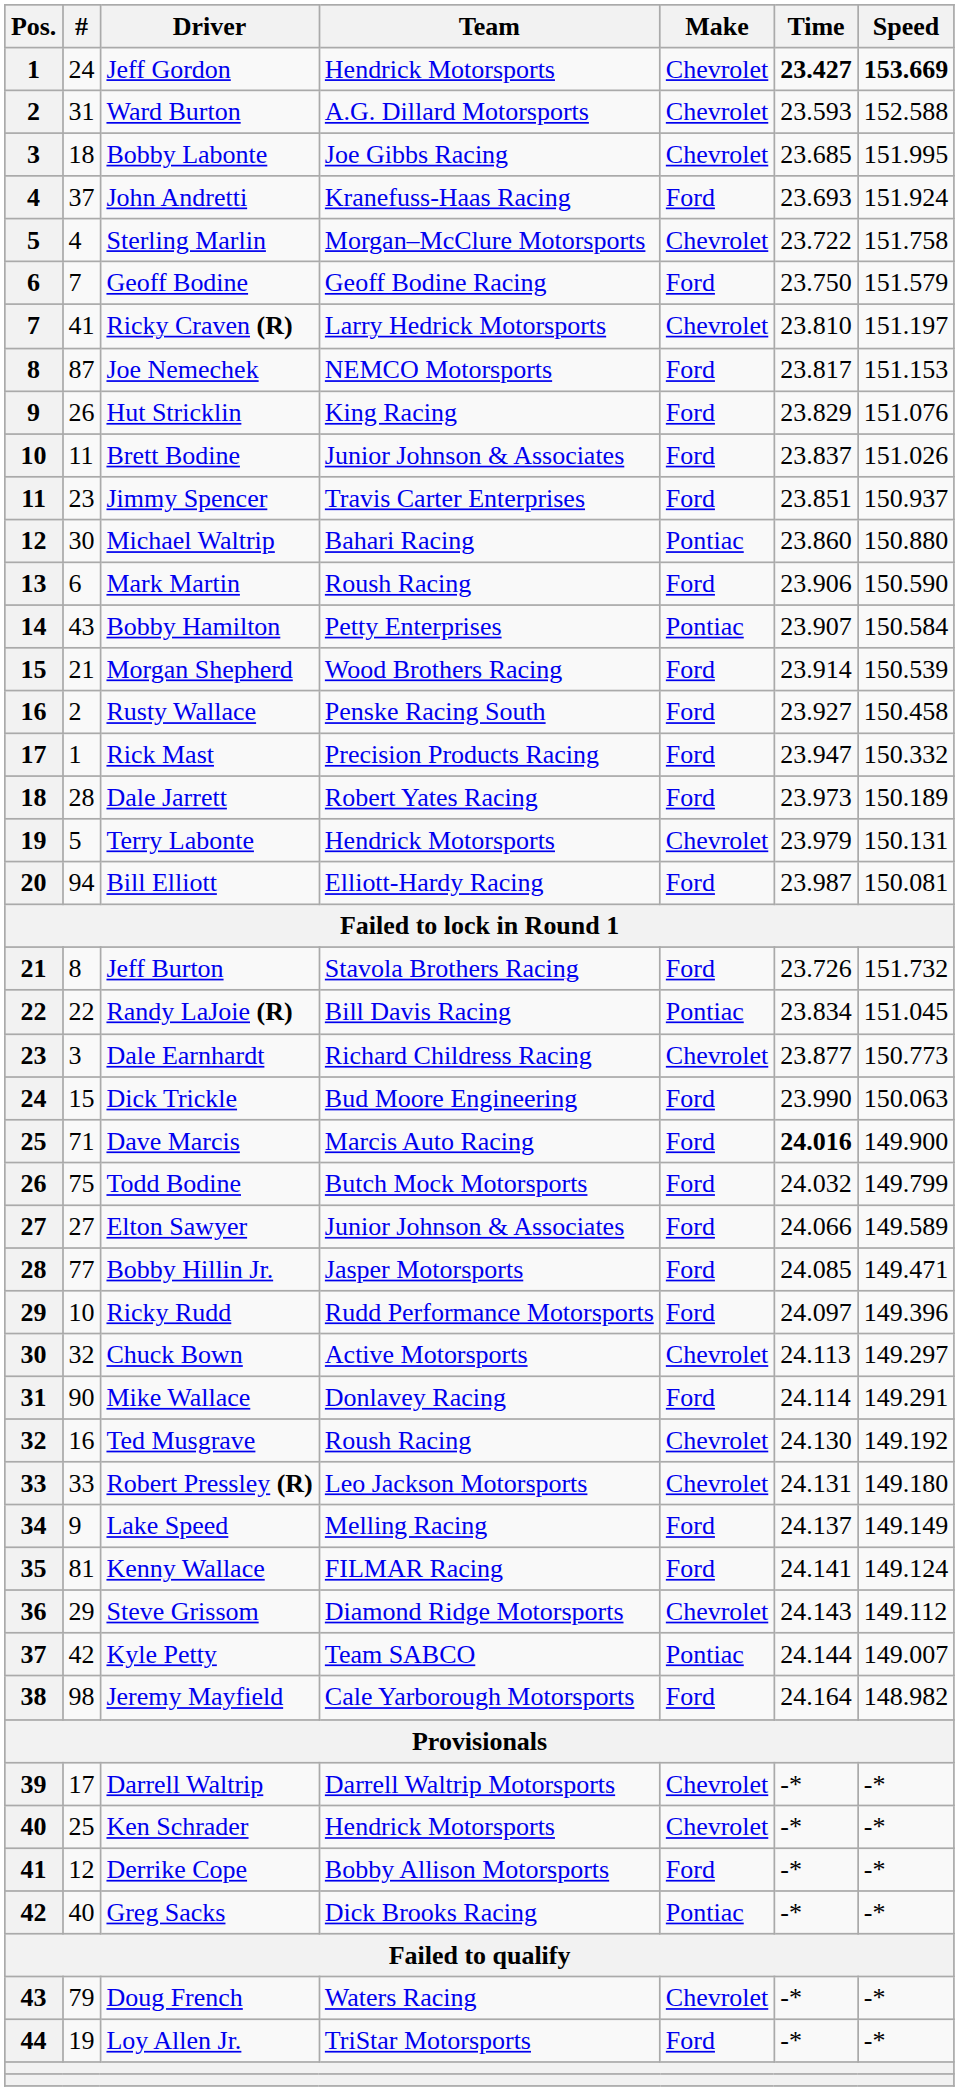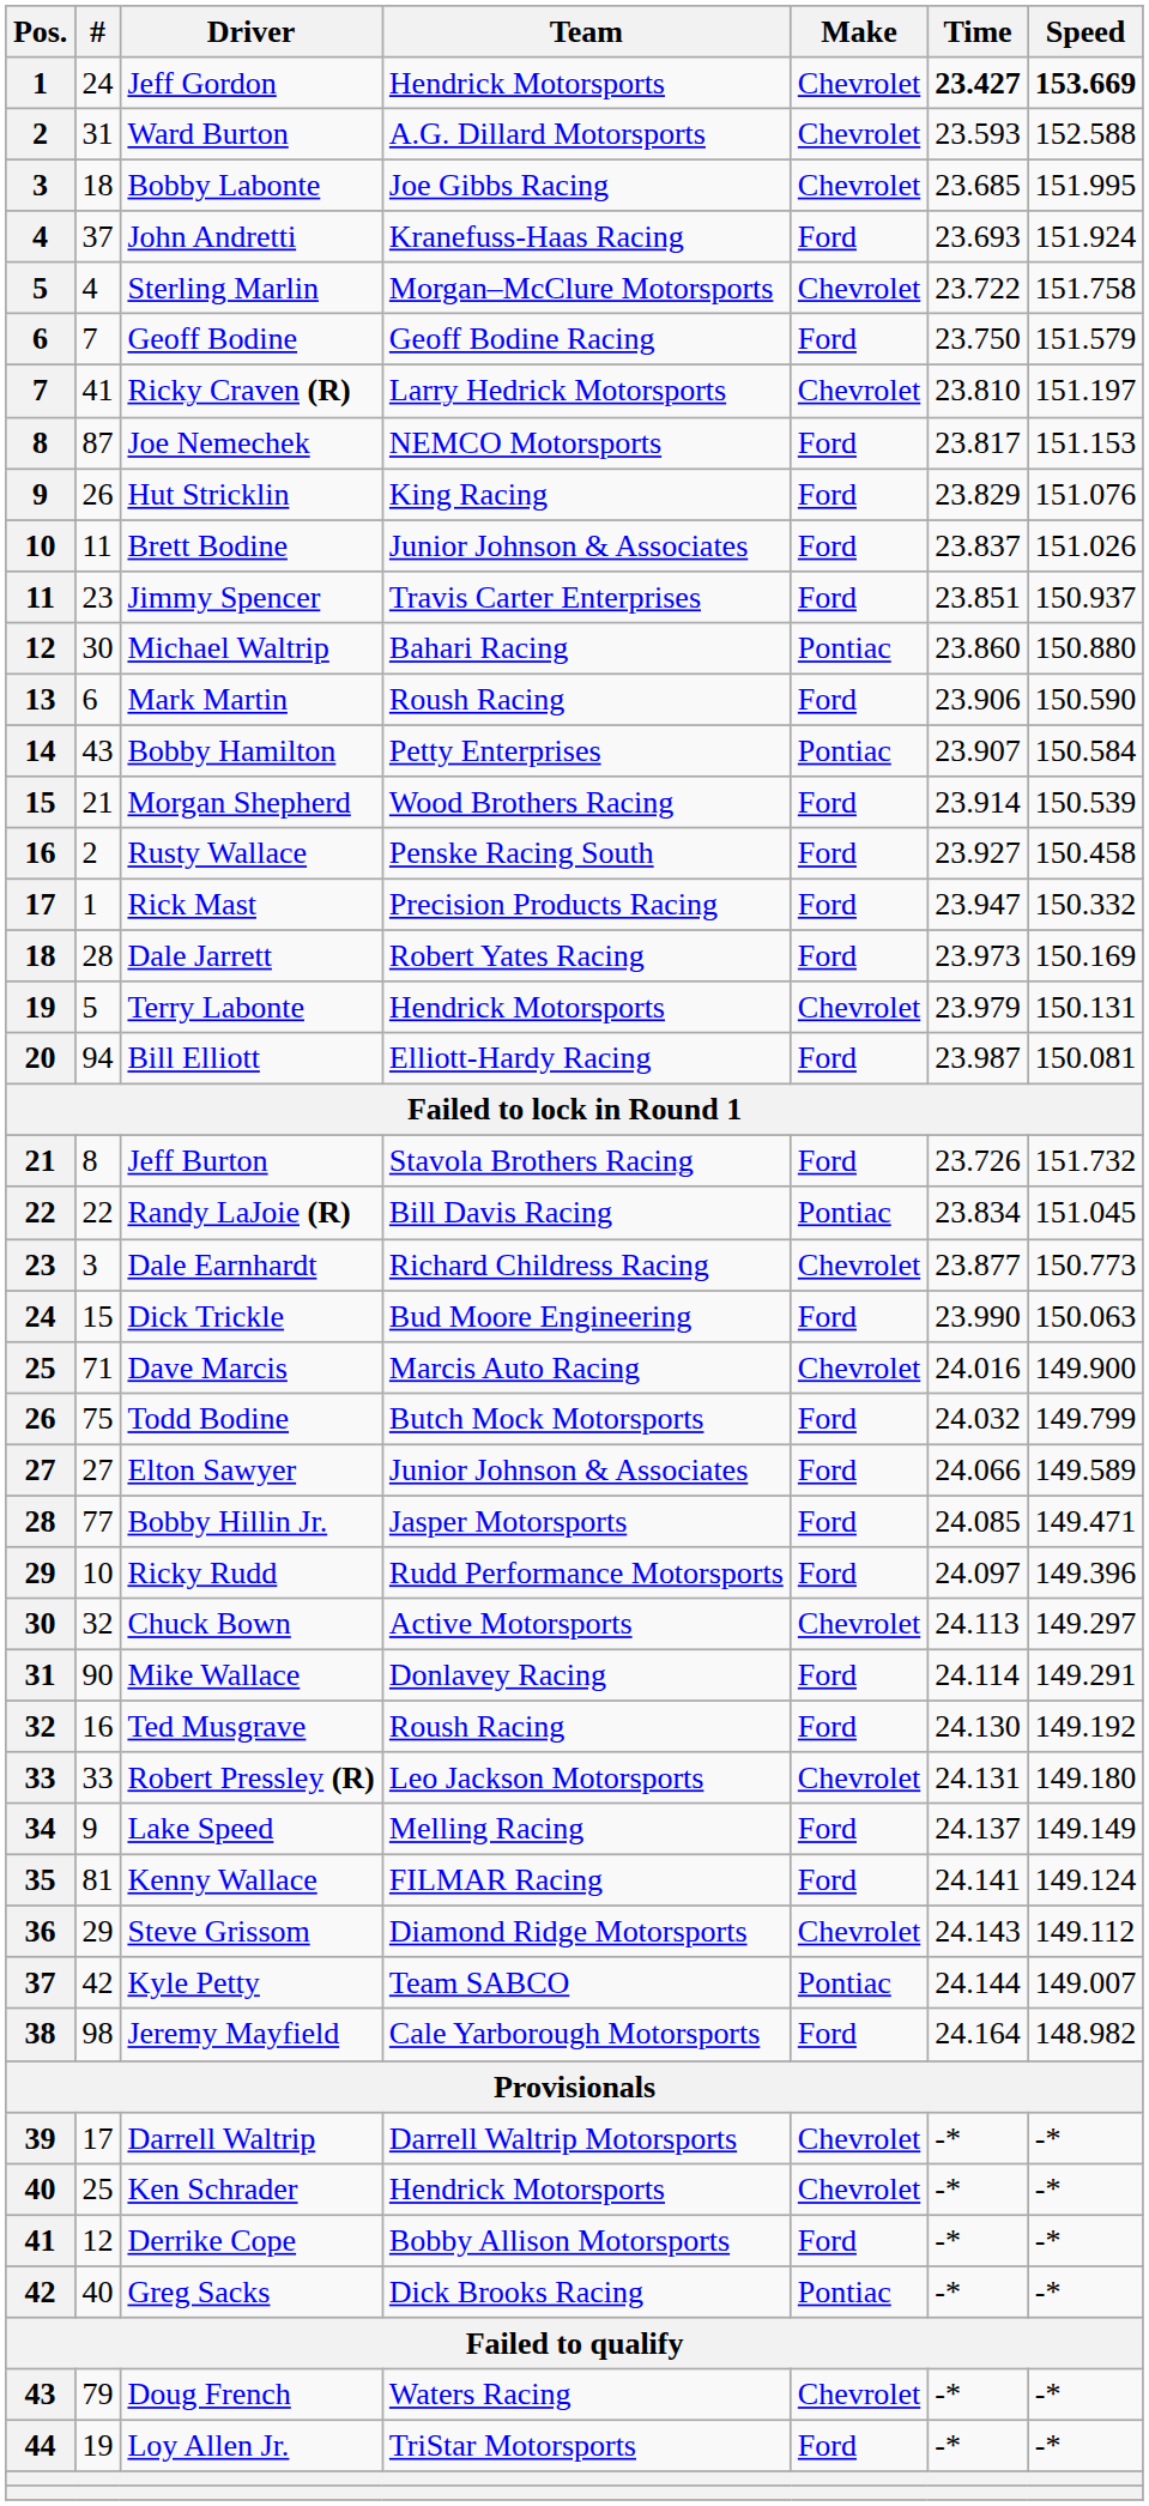Dale Jarrett | Speed: 150.189 -> 150.169
Dave Marcis | Make: Ford -> Chevrolet
Dave Marcis | Time: bold -> normal
Ted Musgrave | Make: Chevrolet -> Ford
